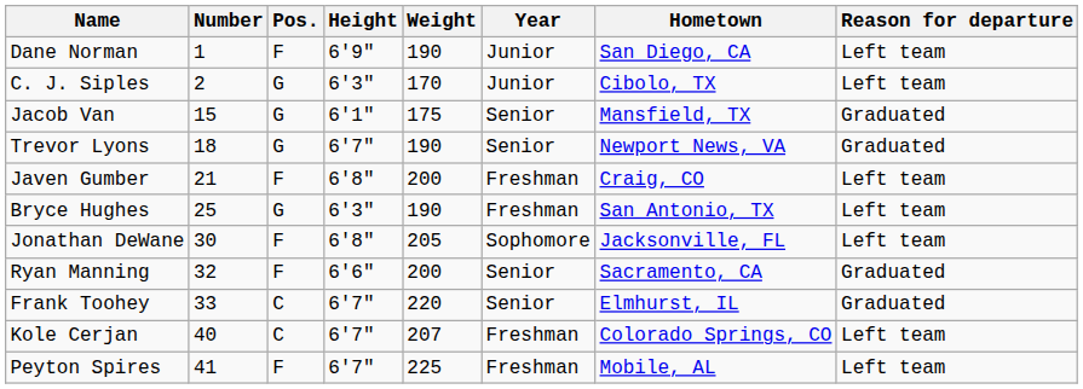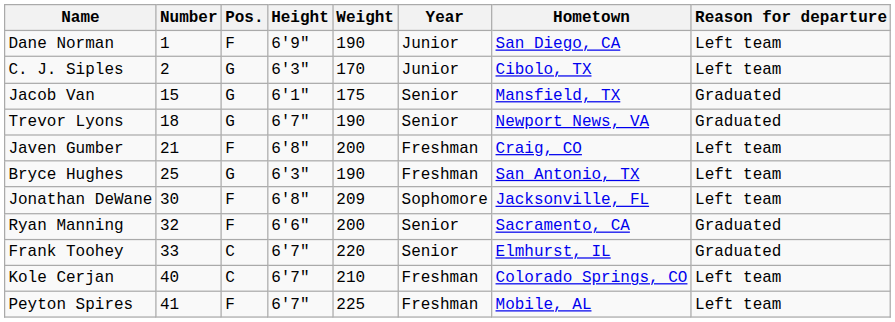Jonathan DeWane | Weight: 205 -> 209
Kole Cerjan | Weight: 207 -> 210
